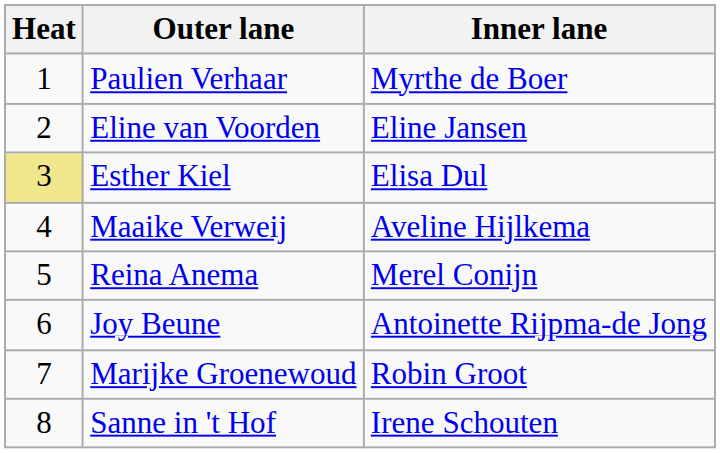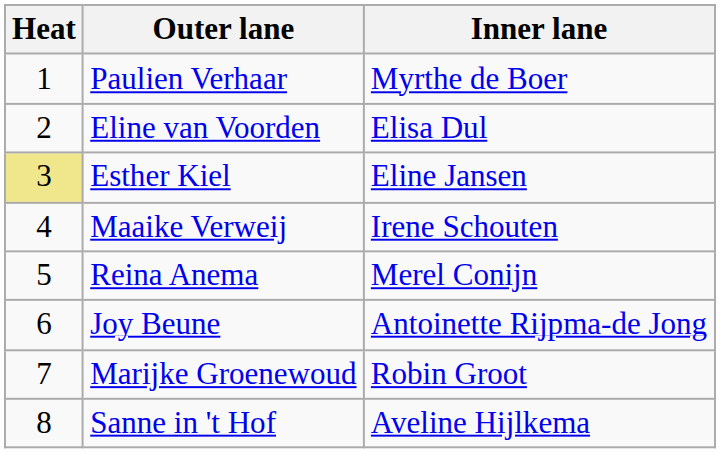Eline van Voorden | Inner lane: Eline Jansen -> Elisa Dul
Esther Kiel | Inner lane: Elisa Dul -> Eline Jansen
Maaike Verweij | Inner lane: Aveline Hijlkema -> Irene Schouten
Sanne in 't Hof | Inner lane: Irene Schouten -> Aveline Hijlkema
